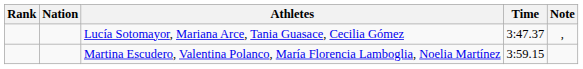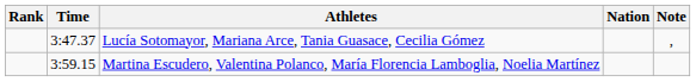columns swapped: Nation <-> Time
